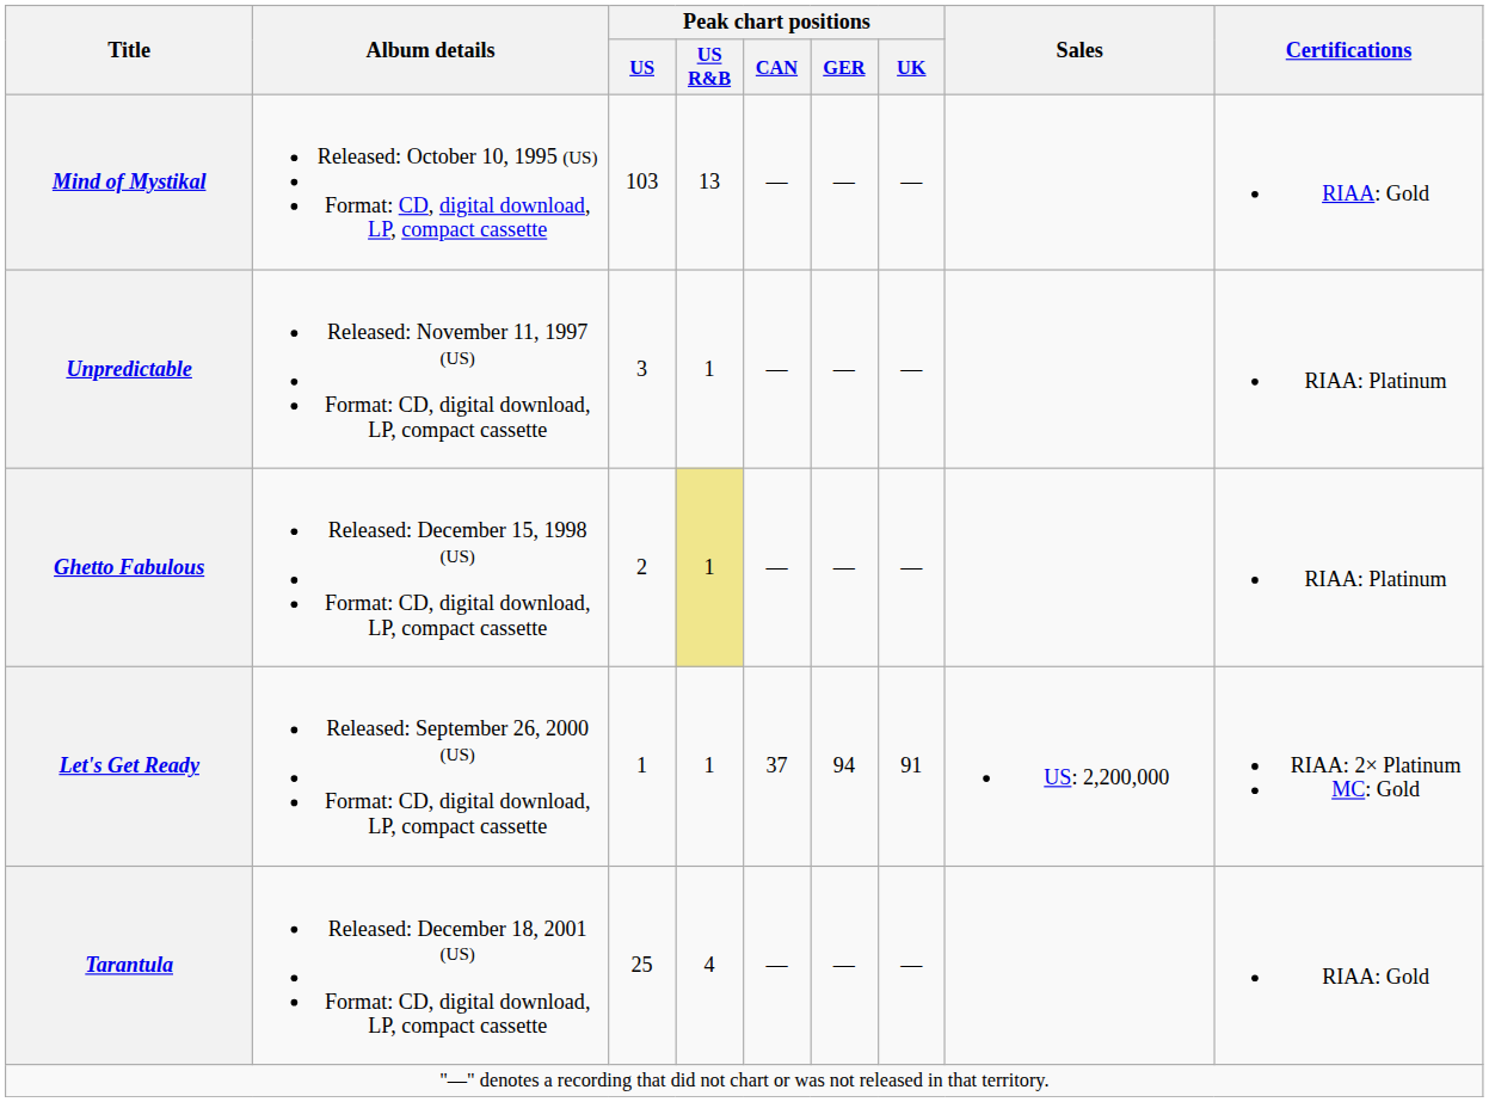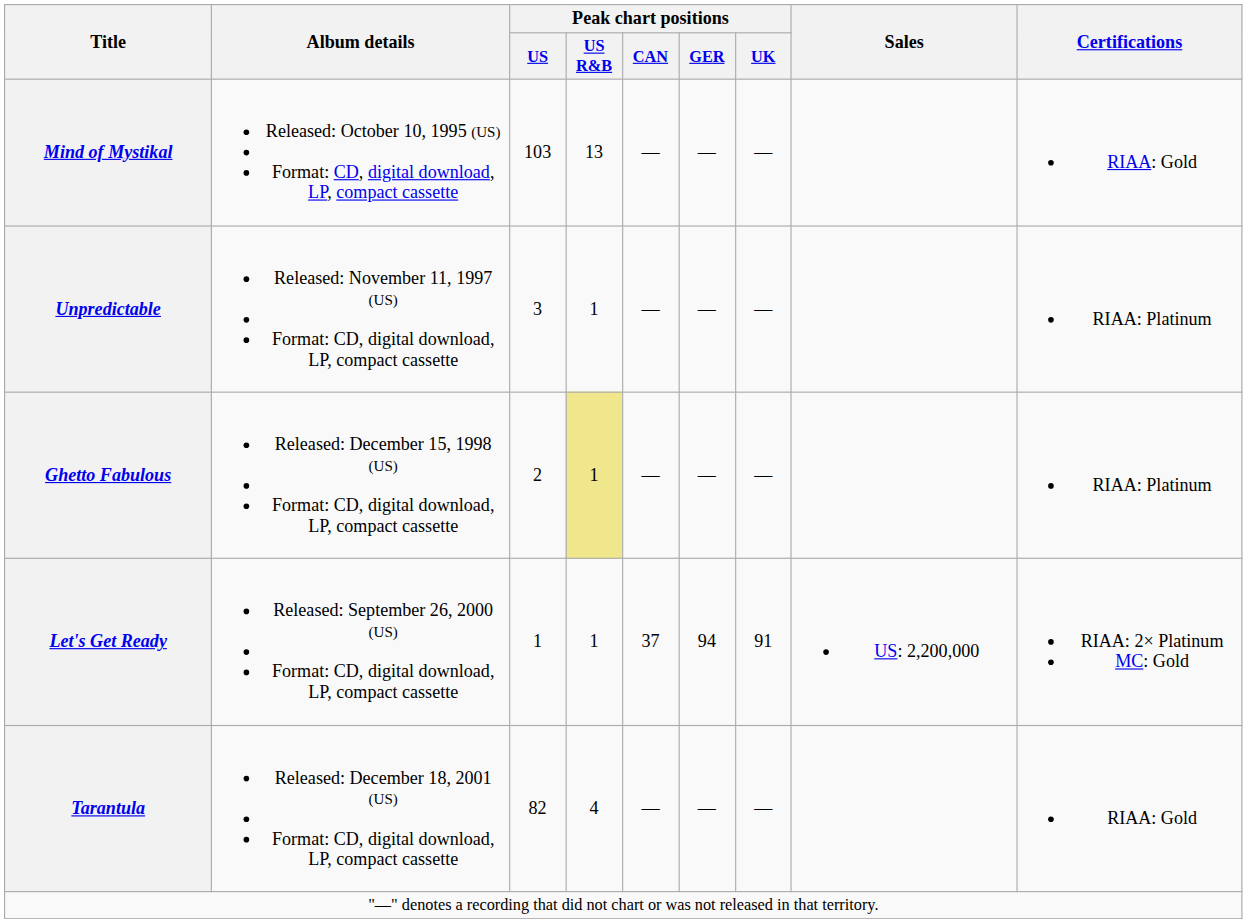Tarantula | Peak chart positions / US: 25 -> 82
